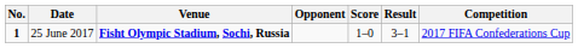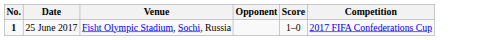- column: Result | 3–1
25 June 2017 | Venue: bold -> normal
